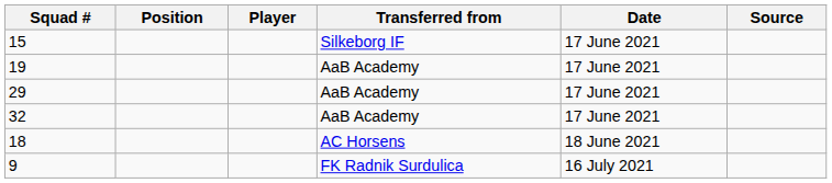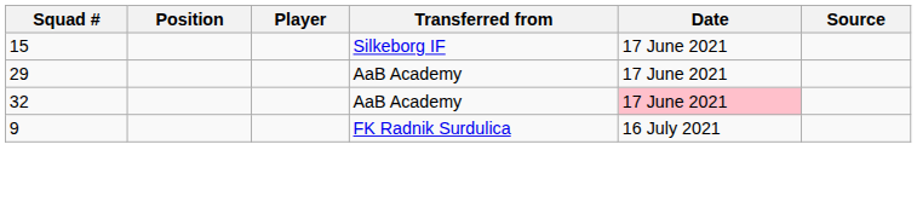- row: 19 | AaB Academy | 17 June 2021
32 | Date: no background -> pink background
- row: 18 | AC Horsens | 18 June 2021
